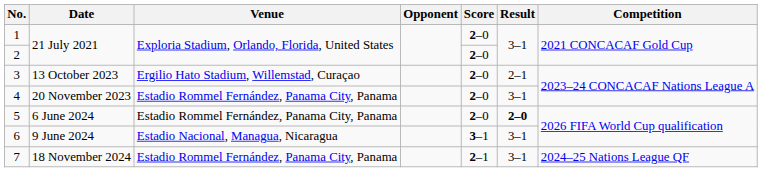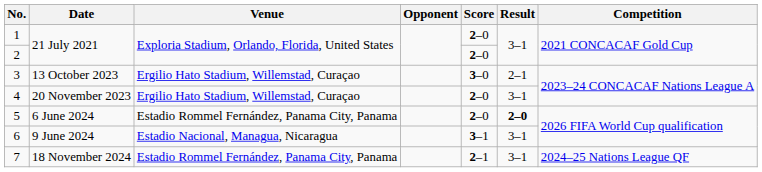3 | Score: 2–0 -> 3–0
4 | Venue: Estadio Rommel Fernández, Panama City, Panama -> Ergilio Hato Stadium, Willemstad, Curaçao
